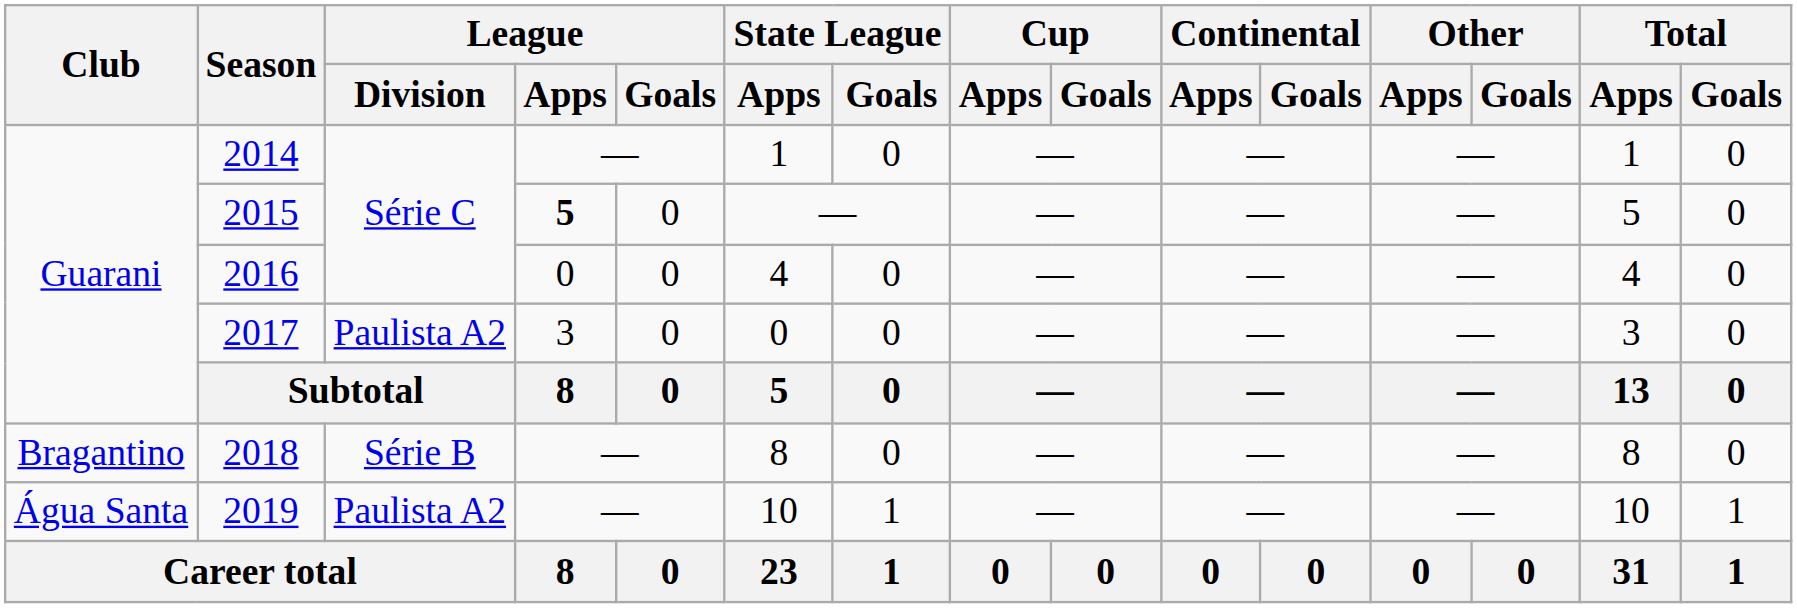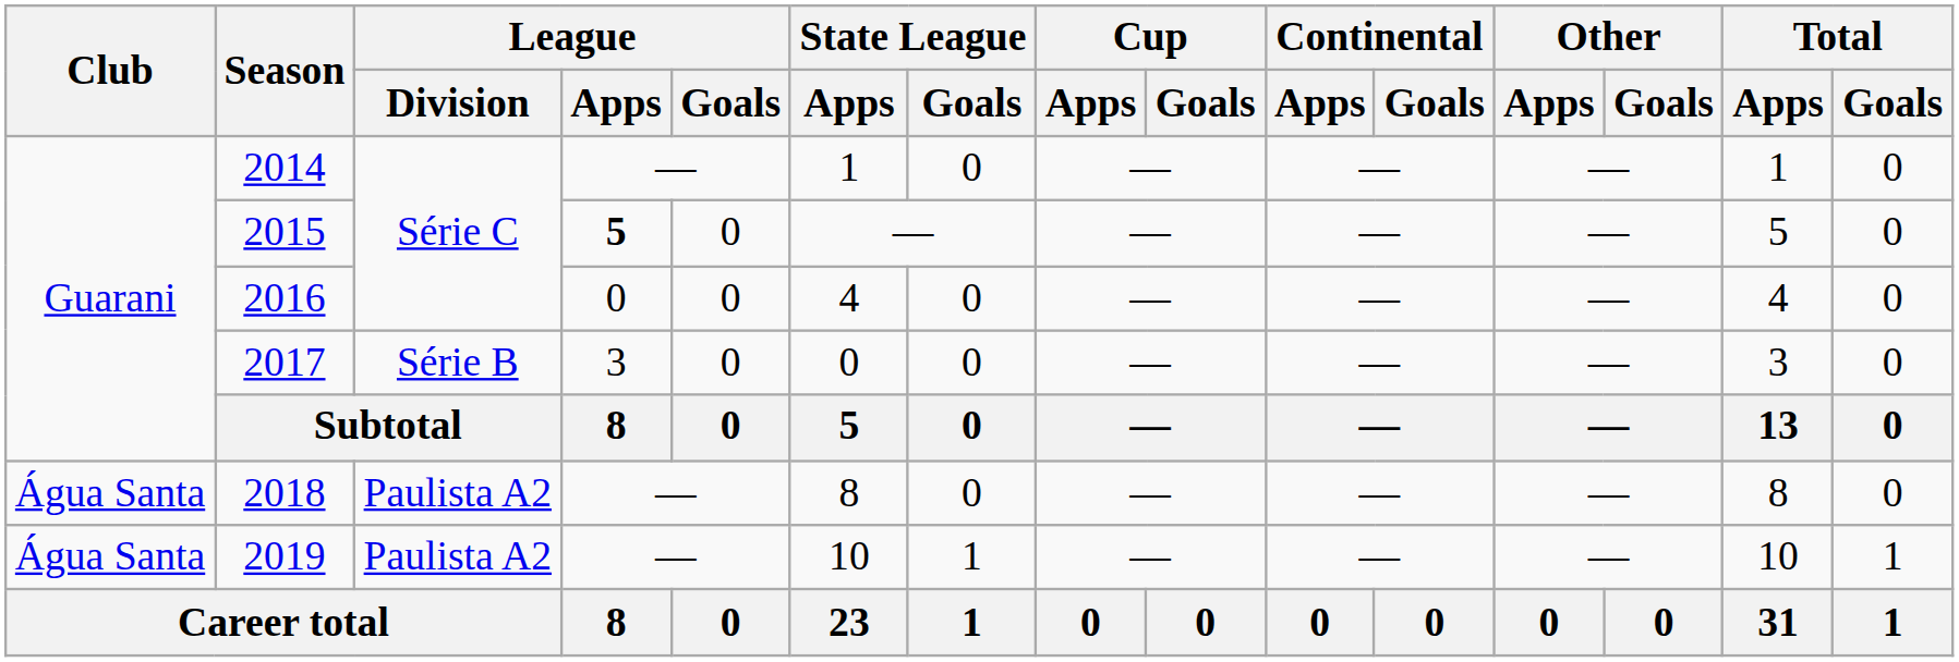2017 | League / Division: Paulista A2 -> Série B
2018 | Club: Bragantino -> Água Santa
2018 | League / Division: Série B -> Paulista A2
